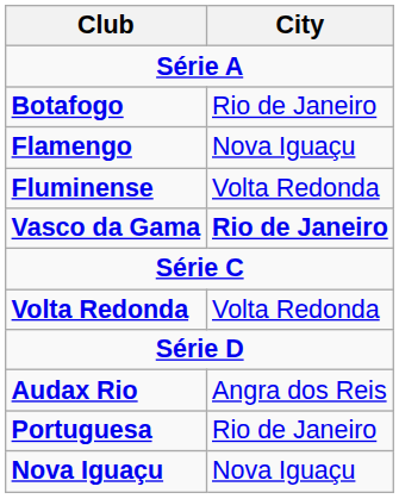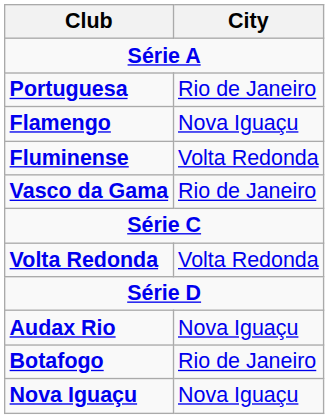rows swapped: Botafogo <-> Portuguesa
Vasco da Gama | City: bold -> normal
Audax Rio | City: Angra dos Reis -> Nova Iguaçu
